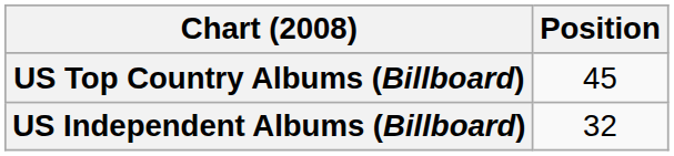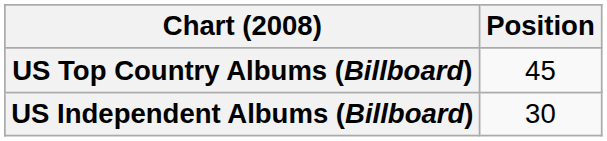US Independent Albums (Billboard) | Position: 32 -> 30
